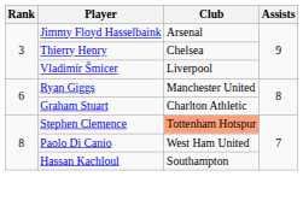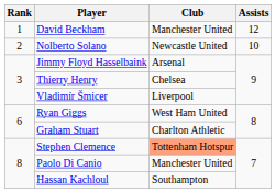+ row: 1 | David Beckham | Manchester United | 12
+ row: 2 | Nolberto Solano | Newcastle United | 10
Ryan Giggs | Club: Manchester United -> West Ham United
Paolo Di Canio | Club: West Ham United -> Manchester United
